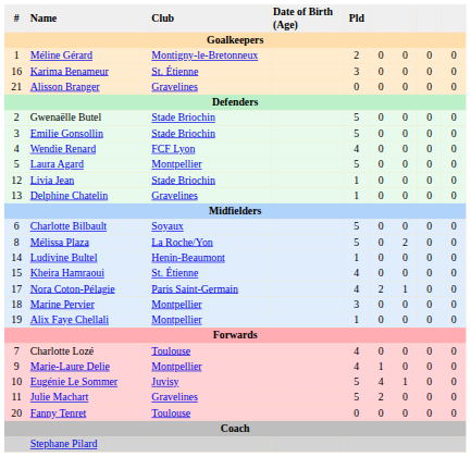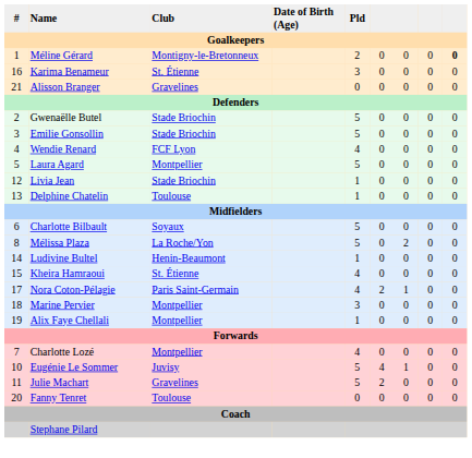Méline Gérard | column 9: normal -> bold
Delphine Chatelin | Club: Gravelines -> Toulouse
Charlotte Lozé | Club: Toulouse -> Montpellier
- row: 9 | Marie-Laure Delie | Montpellier | 4 | 1 | 0 | 0 | 0
